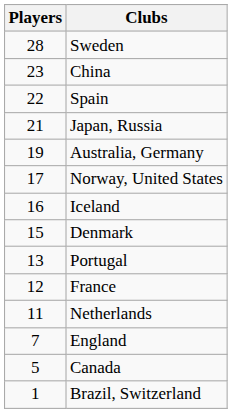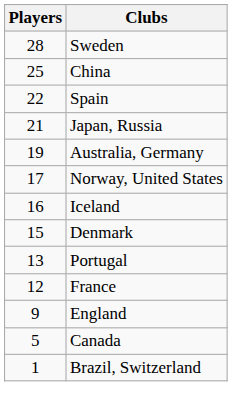China | Players: 23 -> 25
- row: 11 | Netherlands
England | Players: 7 -> 9
